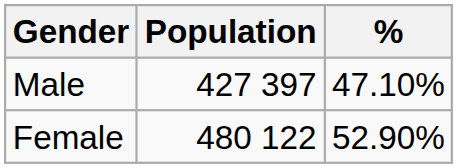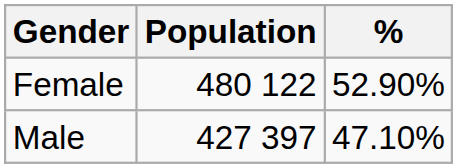rows swapped: Female <-> Male
